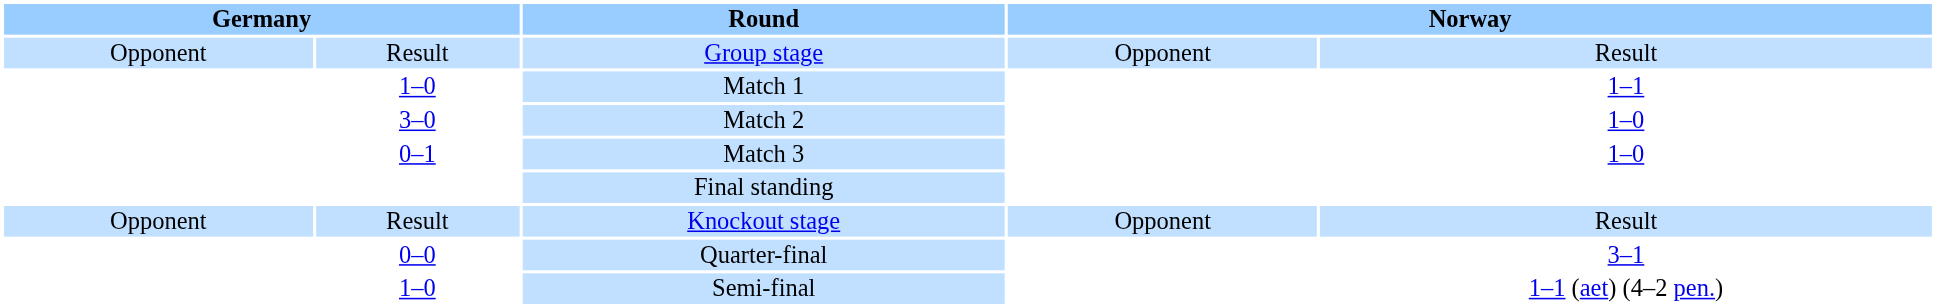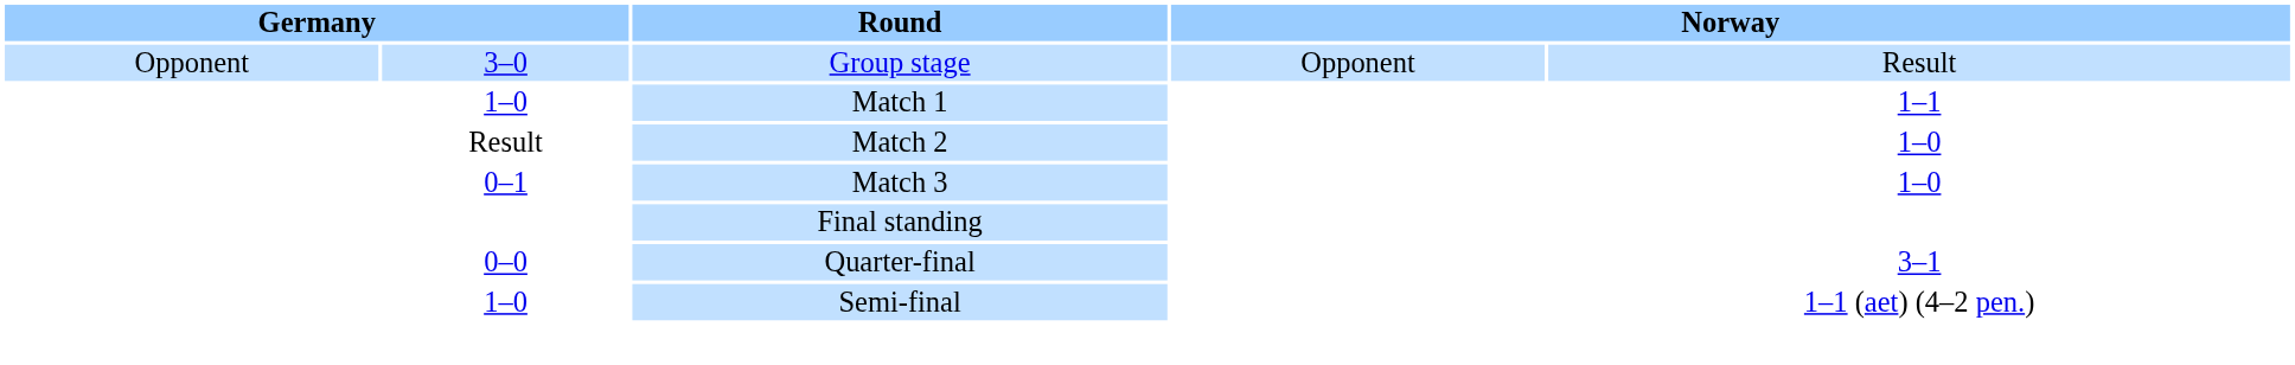Group stage | column 2: Result -> 3–0
Match 2 | column 2: 3–0 -> Result
- row: Opponent | Result | Knockout stage | Opponent | Result
